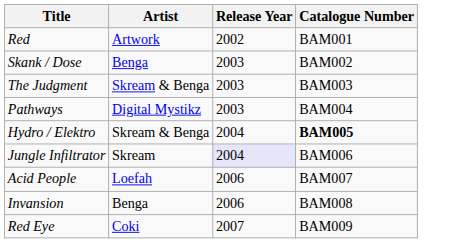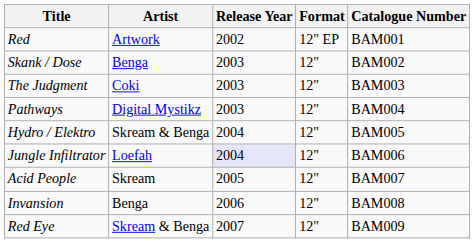+ column: Format | 12" EP | 12" | 12" | 12" | 12" | 12" | 12" | 12" | 12"
The Judgment | Artist: Skream & Benga -> Coki
Hydro / Elektro | Catalogue Number: bold -> normal
Jungle Infiltrator | Artist: Skream -> Loefah
Acid People | Artist: Loefah -> Skream
Acid People | Release Year: 2006 -> 2005
Red Eye | Artist: Coki -> Skream & Benga
